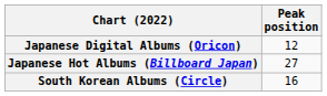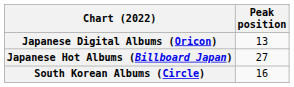Japanese Digital Albums (Oricon) | Peak position: 12 -> 13
